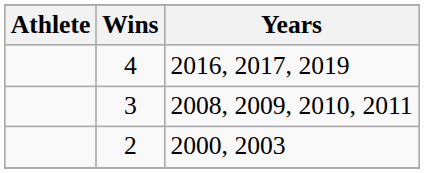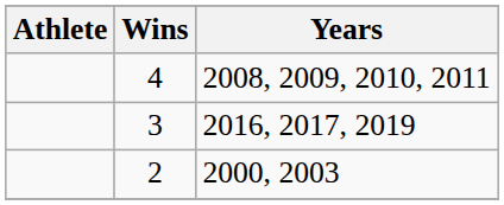4 | Years: 2016, 2017, 2019 -> 2008, 2009, 2010, 2011
3 | Years: 2008, 2009, 2010, 2011 -> 2016, 2017, 2019
